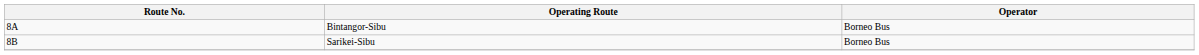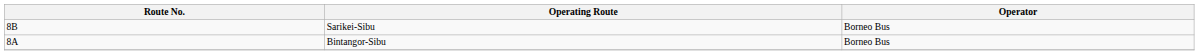rows swapped: Bintangor-Sibu <-> Sarikei-Sibu
